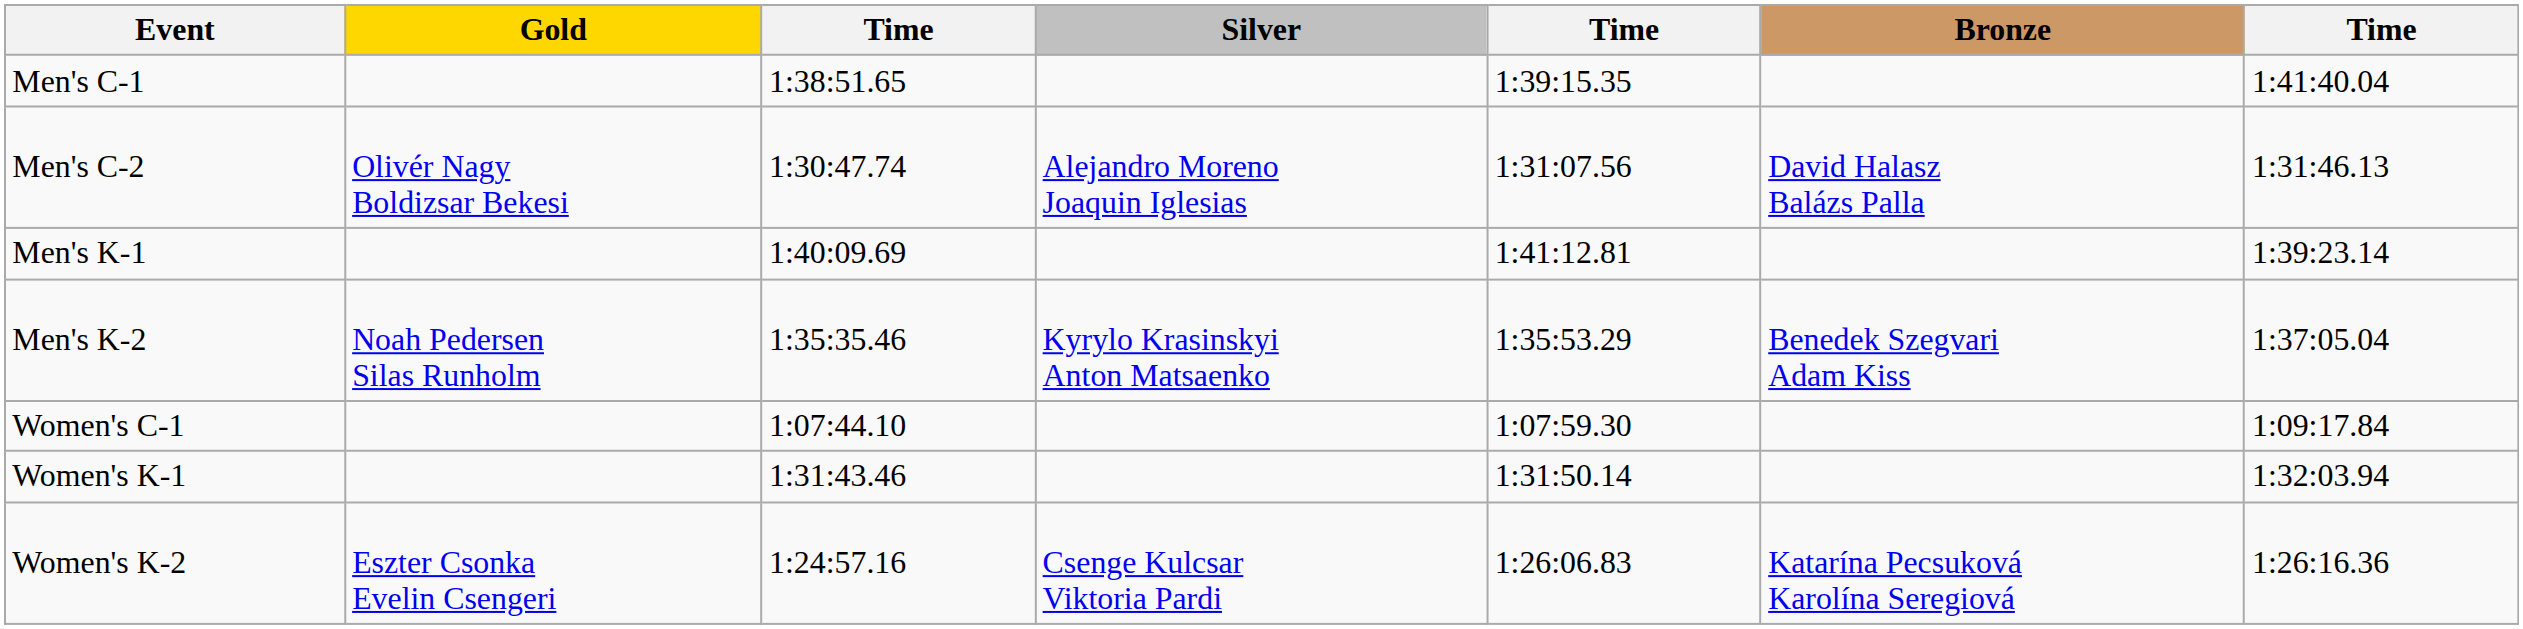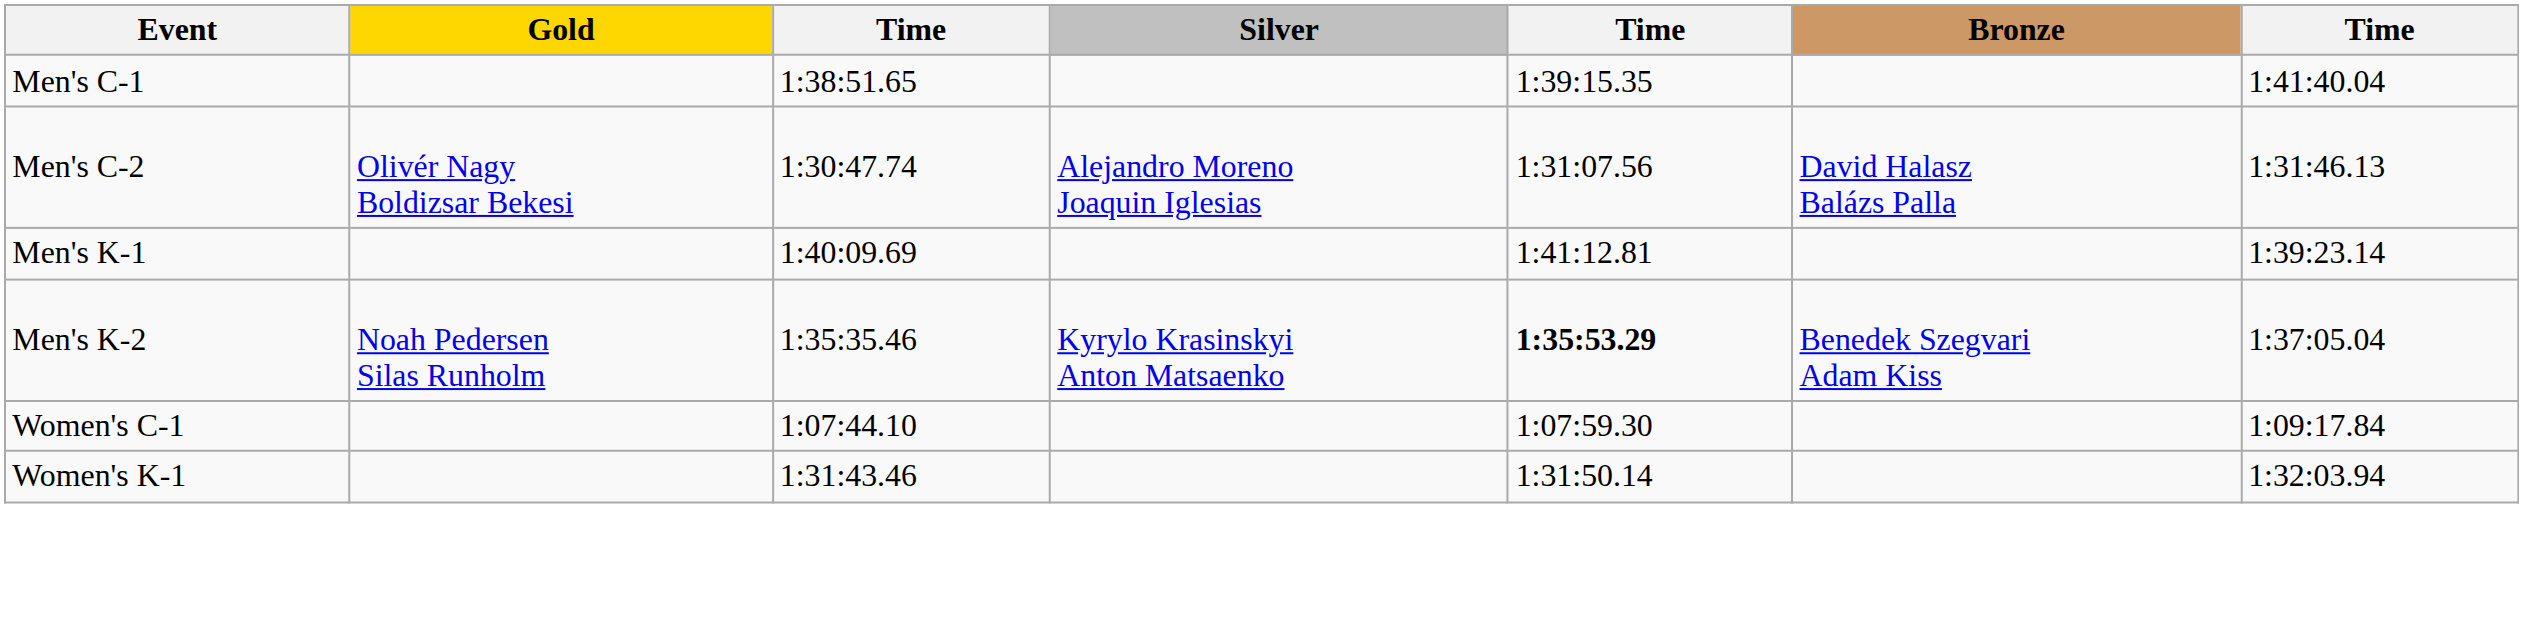Men's K-2 | column 5: normal -> bold
- row: Women's K-2 | Eszter Csonka Evelin Csengeri | 1:24:57.16 | Csenge Kulcsar Viktoria Pardi | 1:26:06.83 | Katarína Pecsuková Karolína Seregiová | 1:26:16.36
